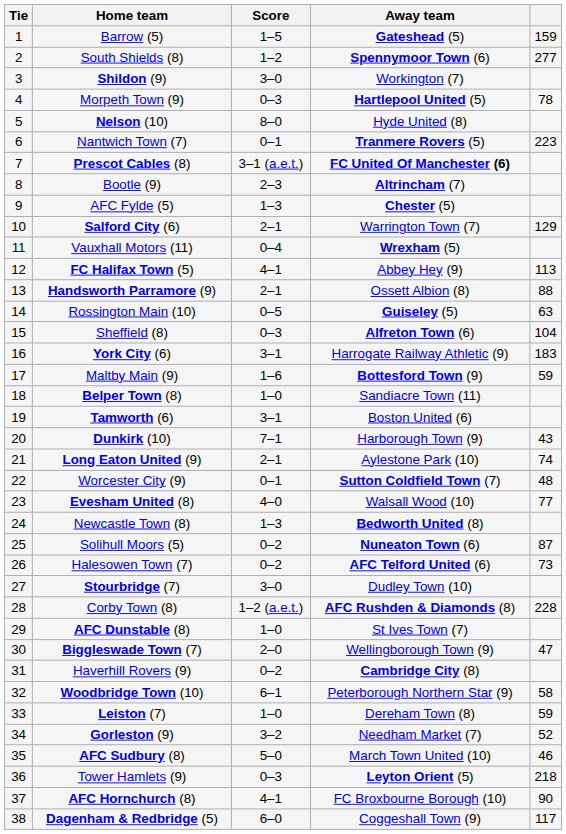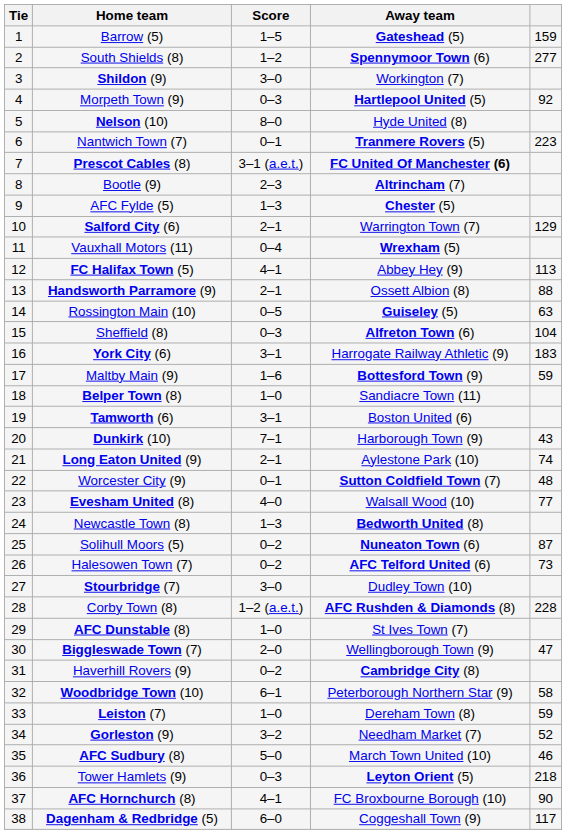Morpeth Town (9) | column 5: 78 -> 92
